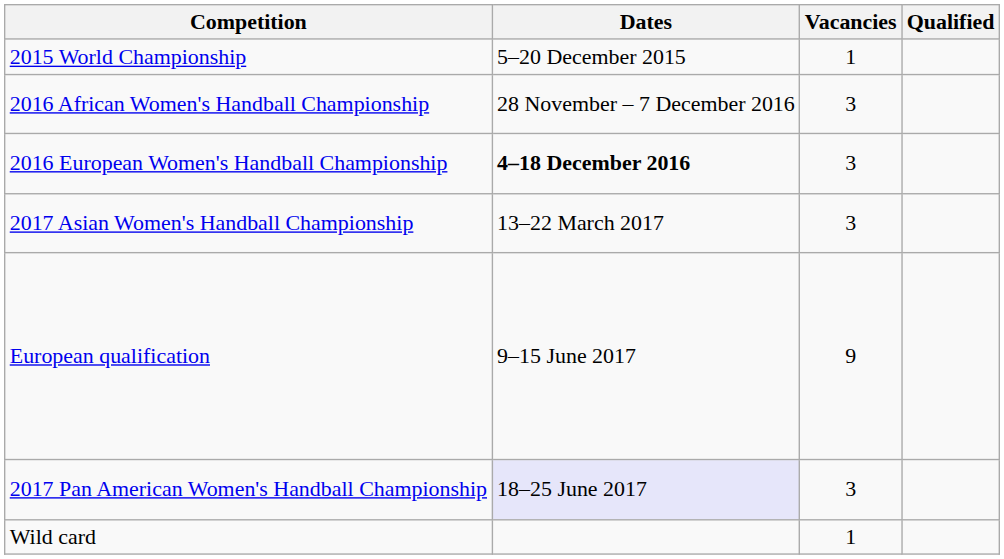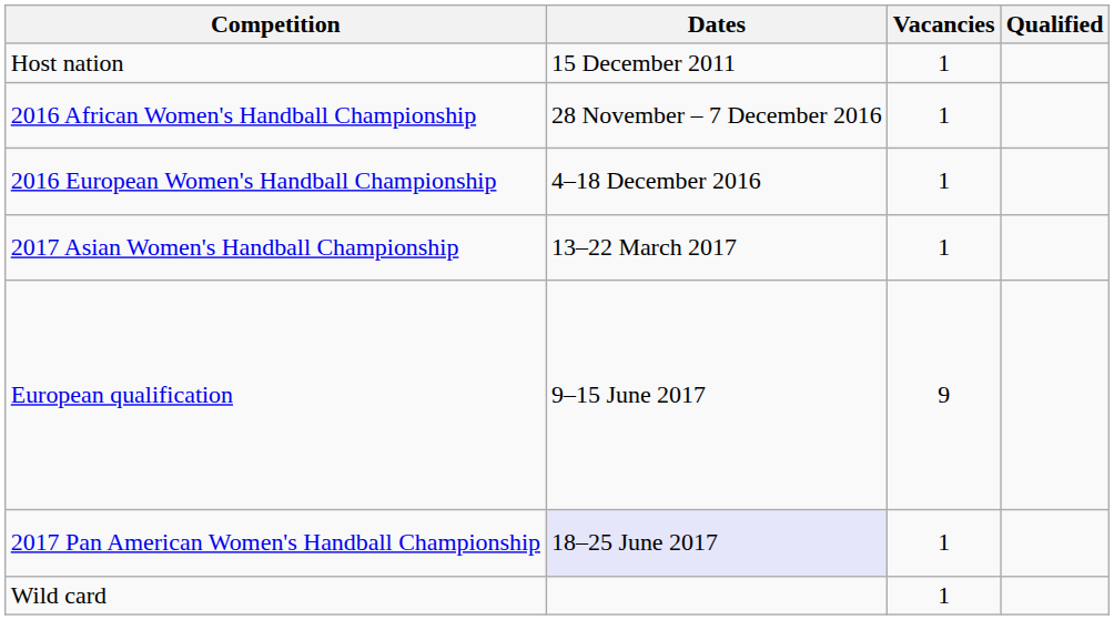+ row: Host nation | 15 December 2011 | 1
- row: 2015 World Championship | 5–20 December 2015 | 1
2016 African Women's Handball Championship | Vacancies: 3 -> 1
2016 European Women's Handball Championship | Dates: bold -> normal
2016 European Women's Handball Championship | Vacancies: 3 -> 1
2017 Asian Women's Handball Championship | Vacancies: 3 -> 1
2017 Pan American Women's Handball Championship | Vacancies: 3 -> 1
